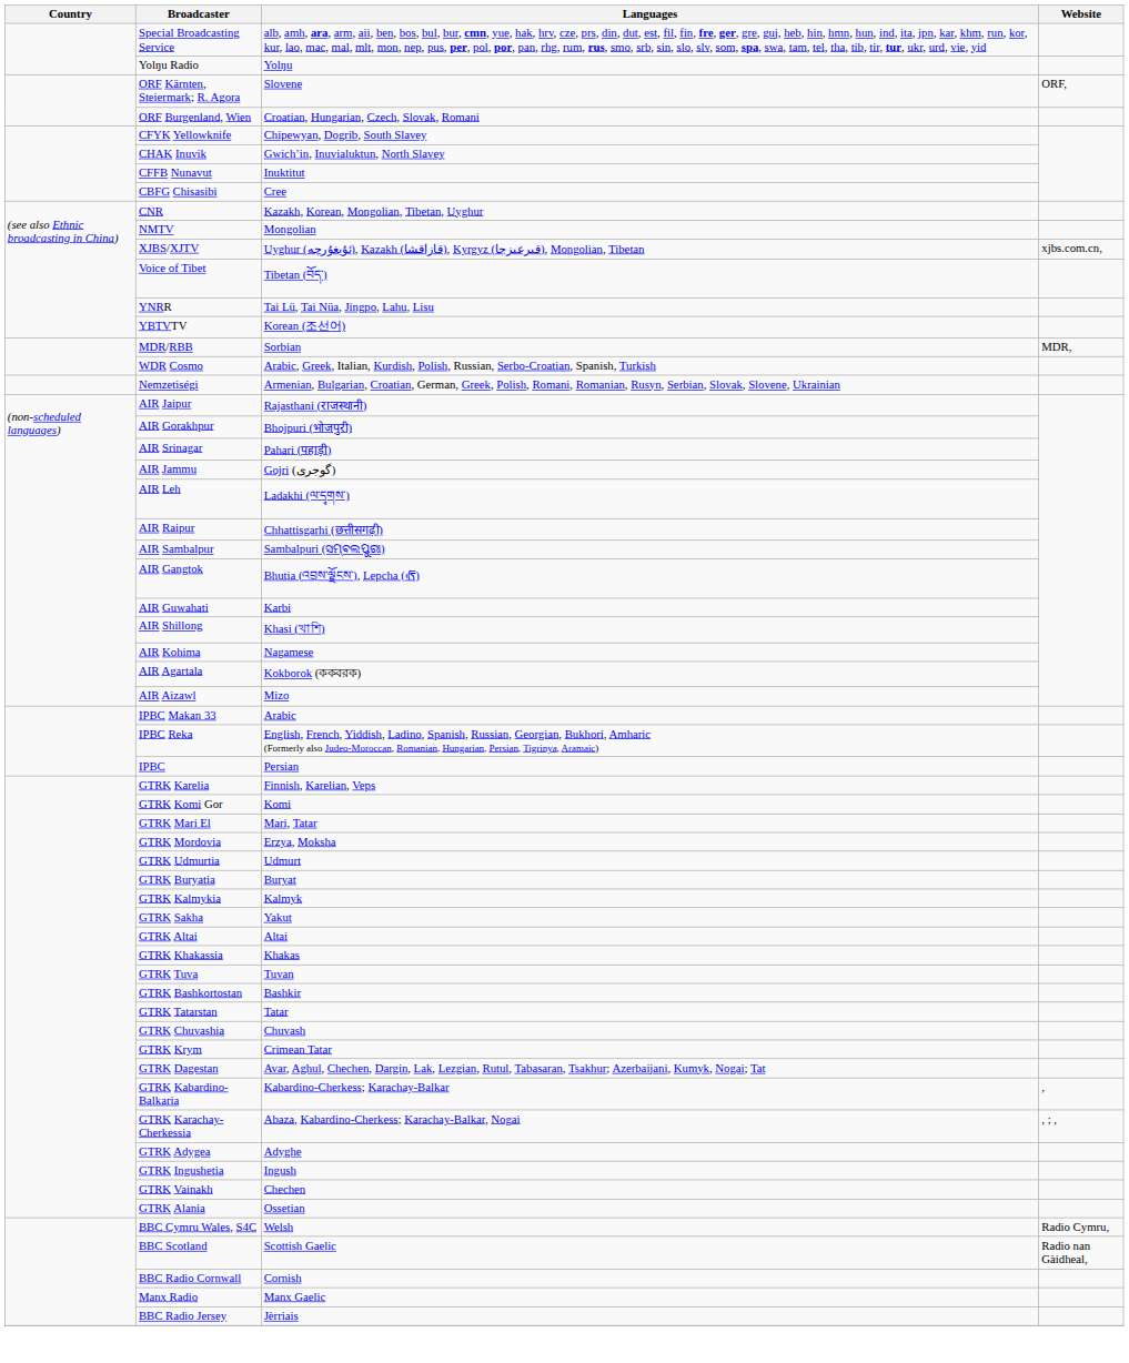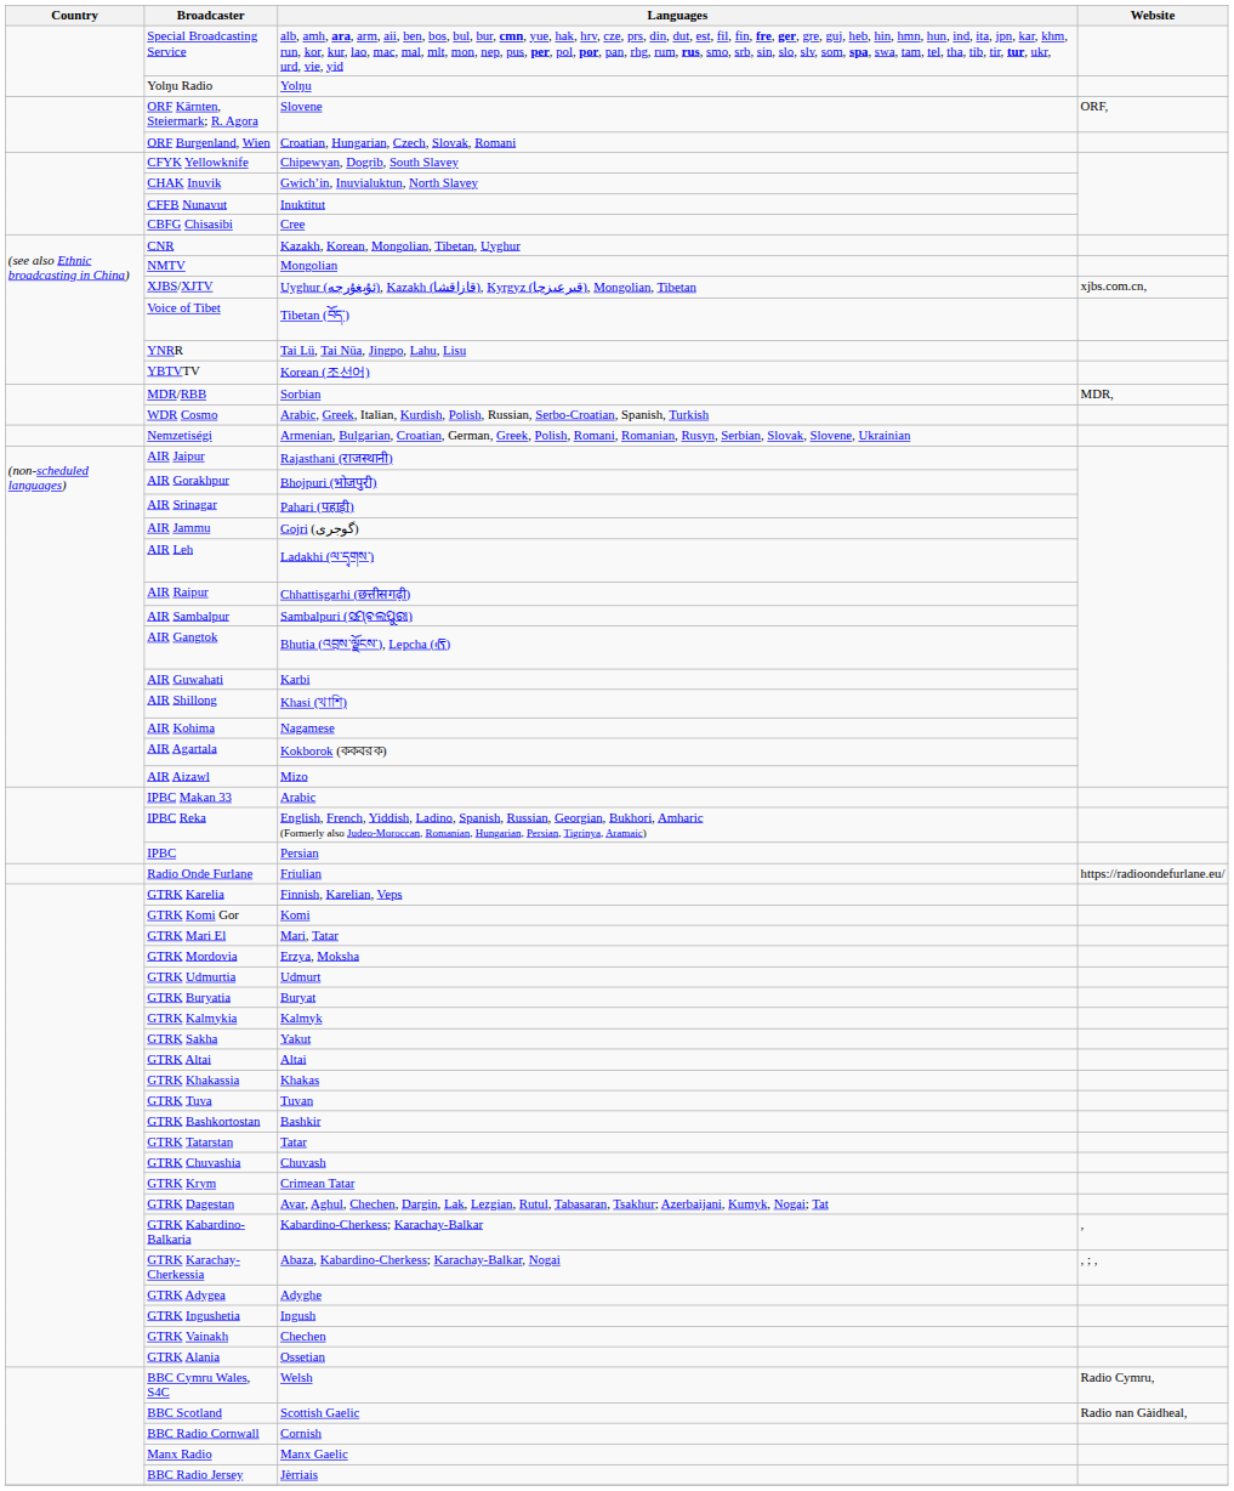+ row: Radio Onde Furlane | Friulian | https://radioondefurlane.eu/
